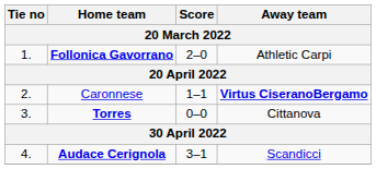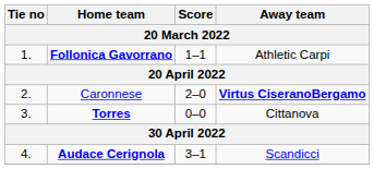Follonica Gavorrano | Score: 2–0 -> 1–1
Caronnese | Score: 1–1 -> 2–0
